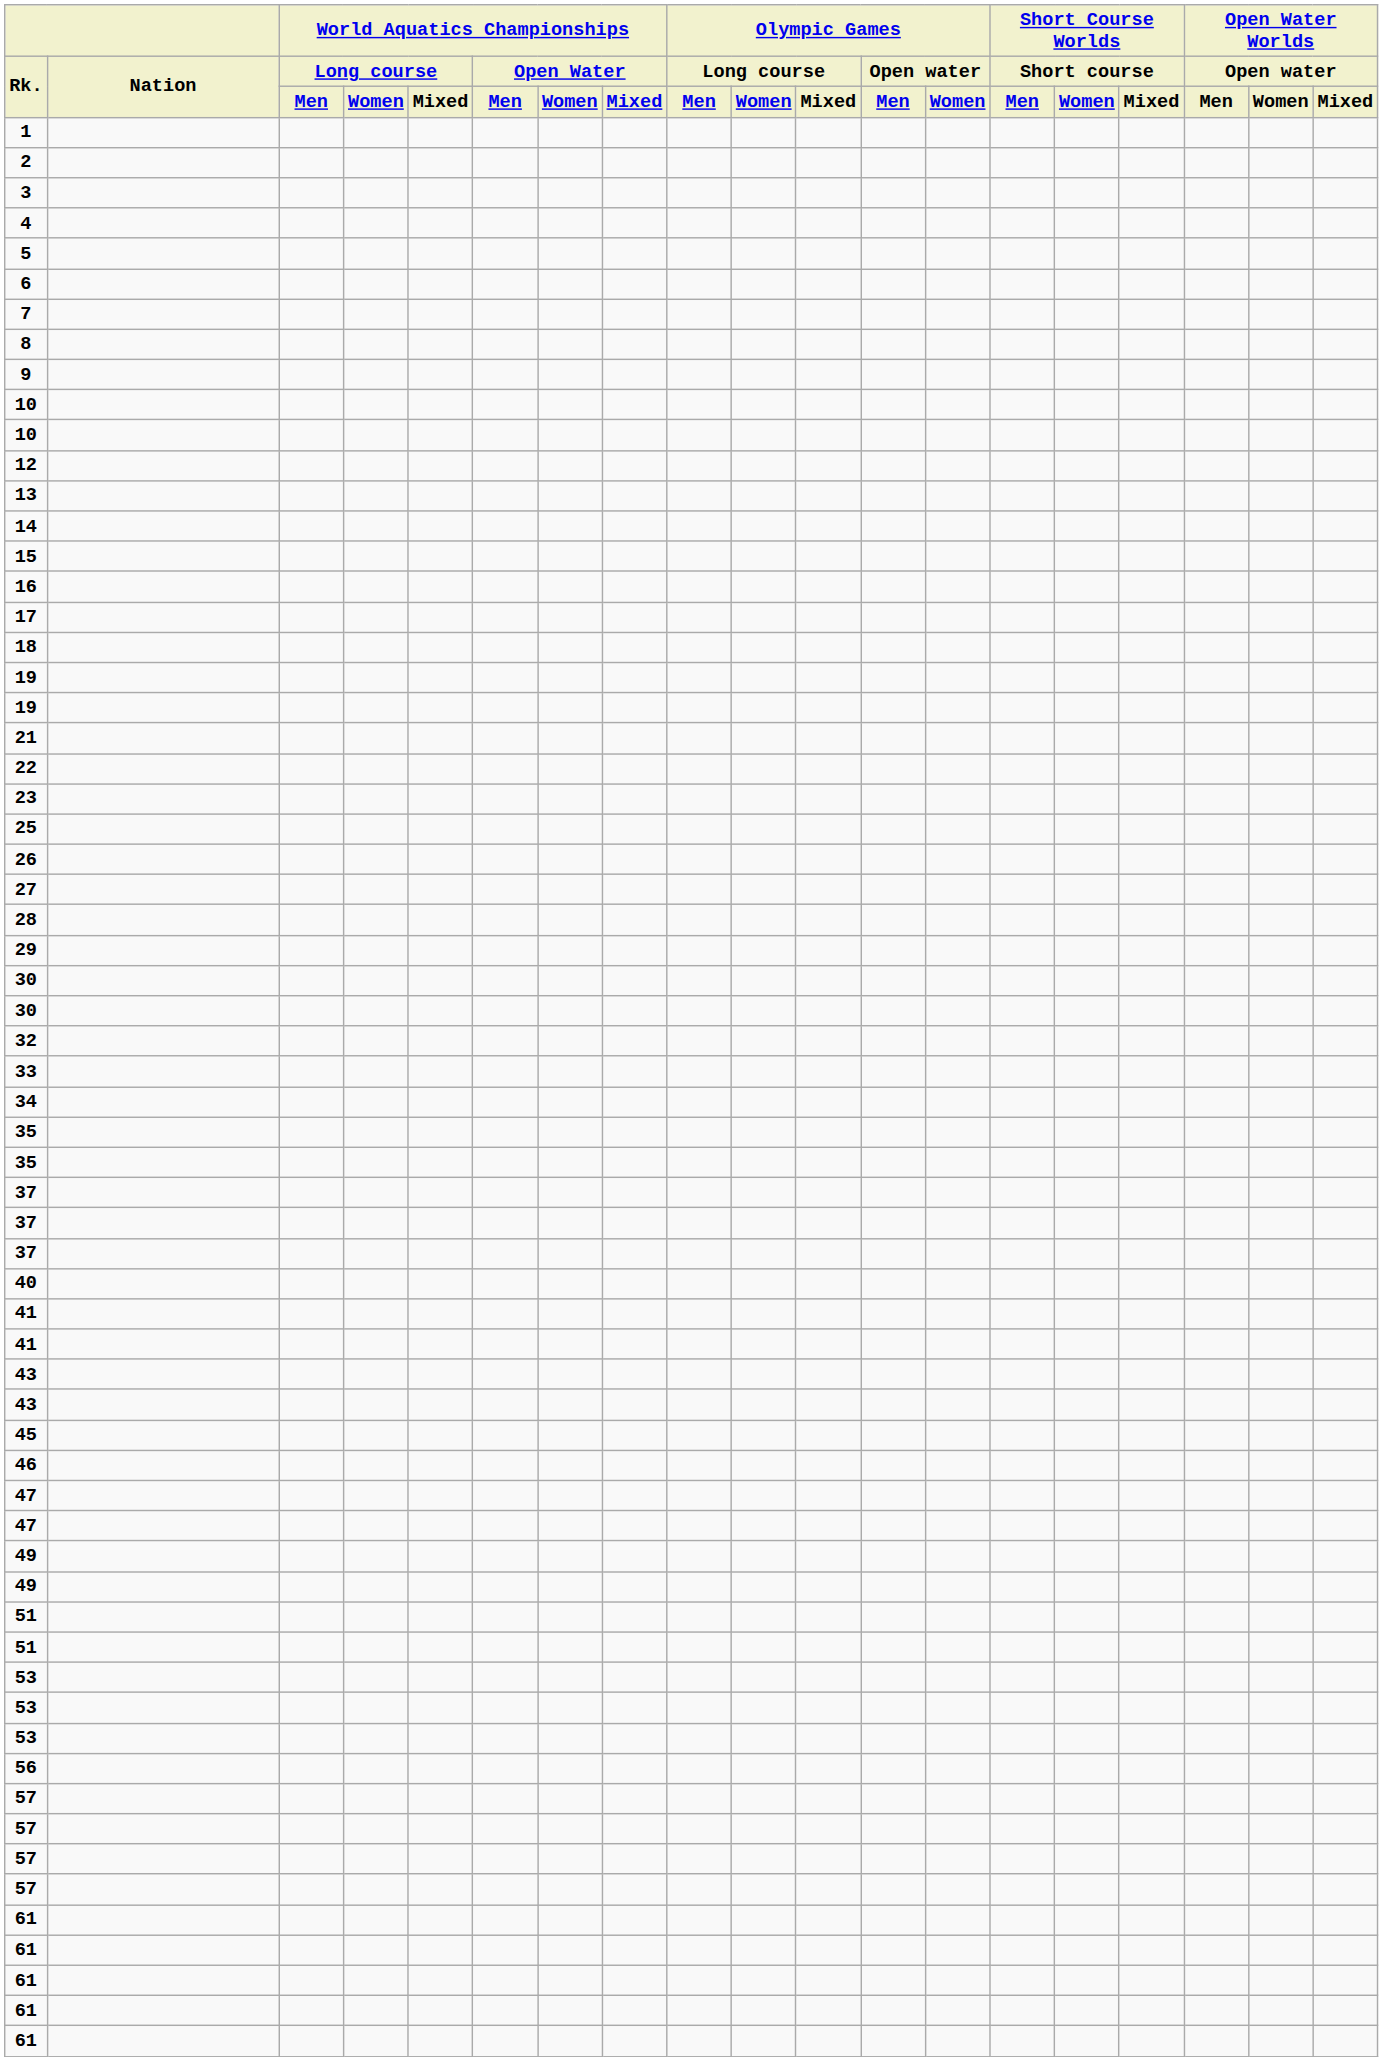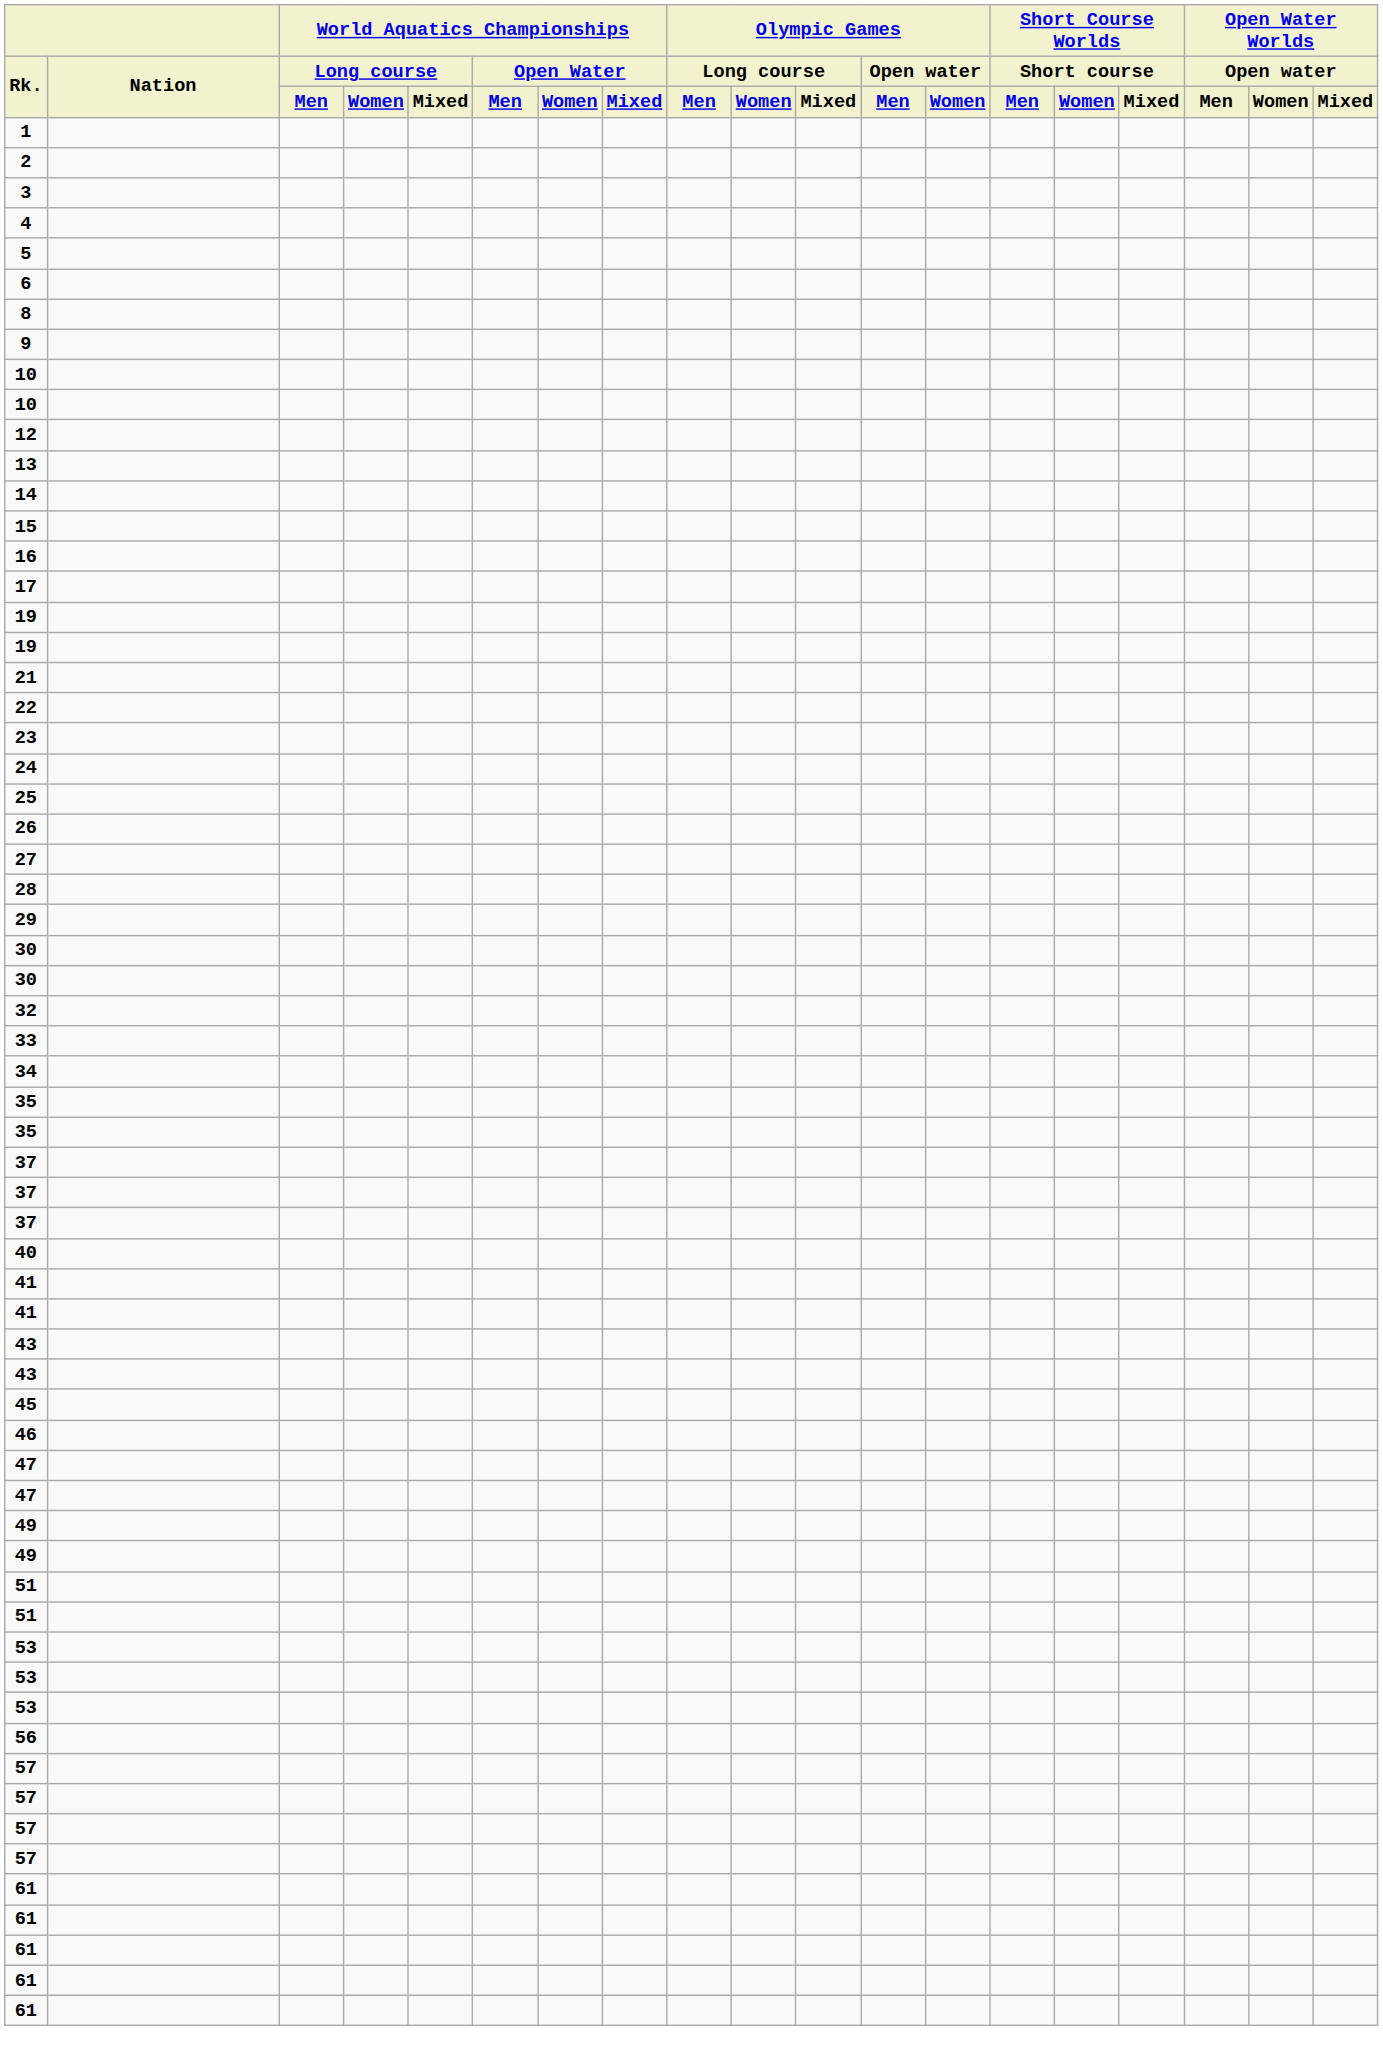- row: 7
- row: 18
+ row: 24
